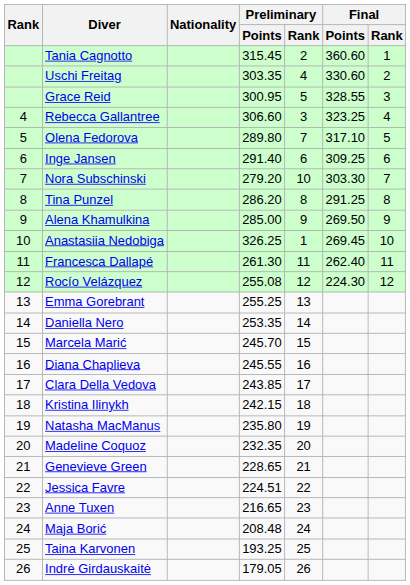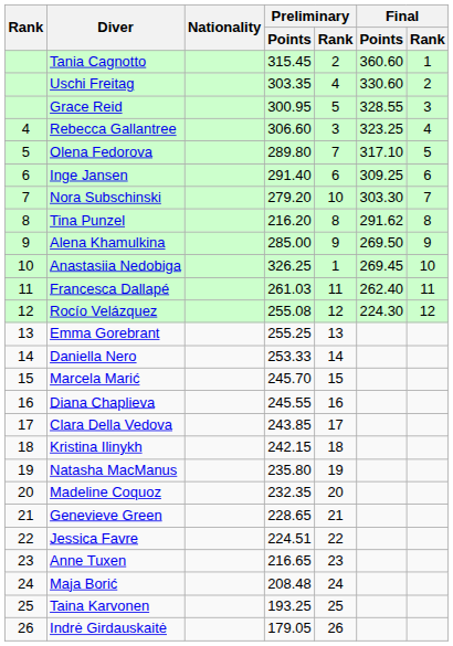Tina Punzel | Preliminary / Points: 286.20 -> 216.20
Tina Punzel | Final / Points: 291.25 -> 291.62
Francesca Dallapé | Preliminary / Points: 261.30 -> 261.03
Daniella Nero | Preliminary / Points: 253.35 -> 253.33
